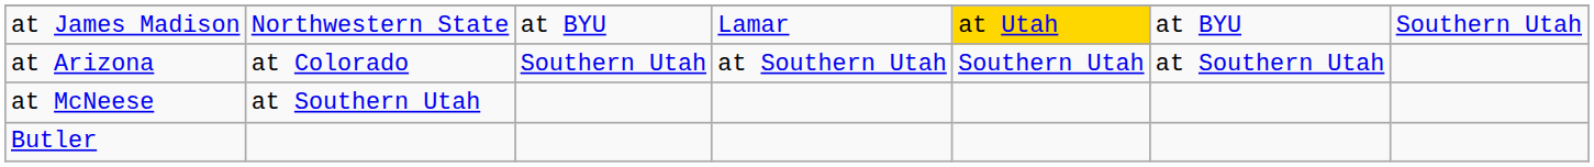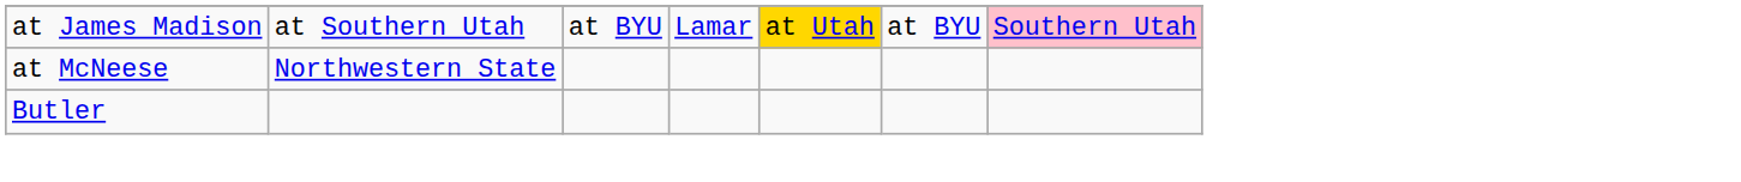at James Madison | column 2: Northwestern State -> at Southern Utah
at James Madison | column 7: no background -> pink background
- row: at Arizona | at Colorado | Southern Utah | at Southern Utah | Southern Utah | at Southern Utah
at McNeese | column 2: at Southern Utah -> Northwestern State
